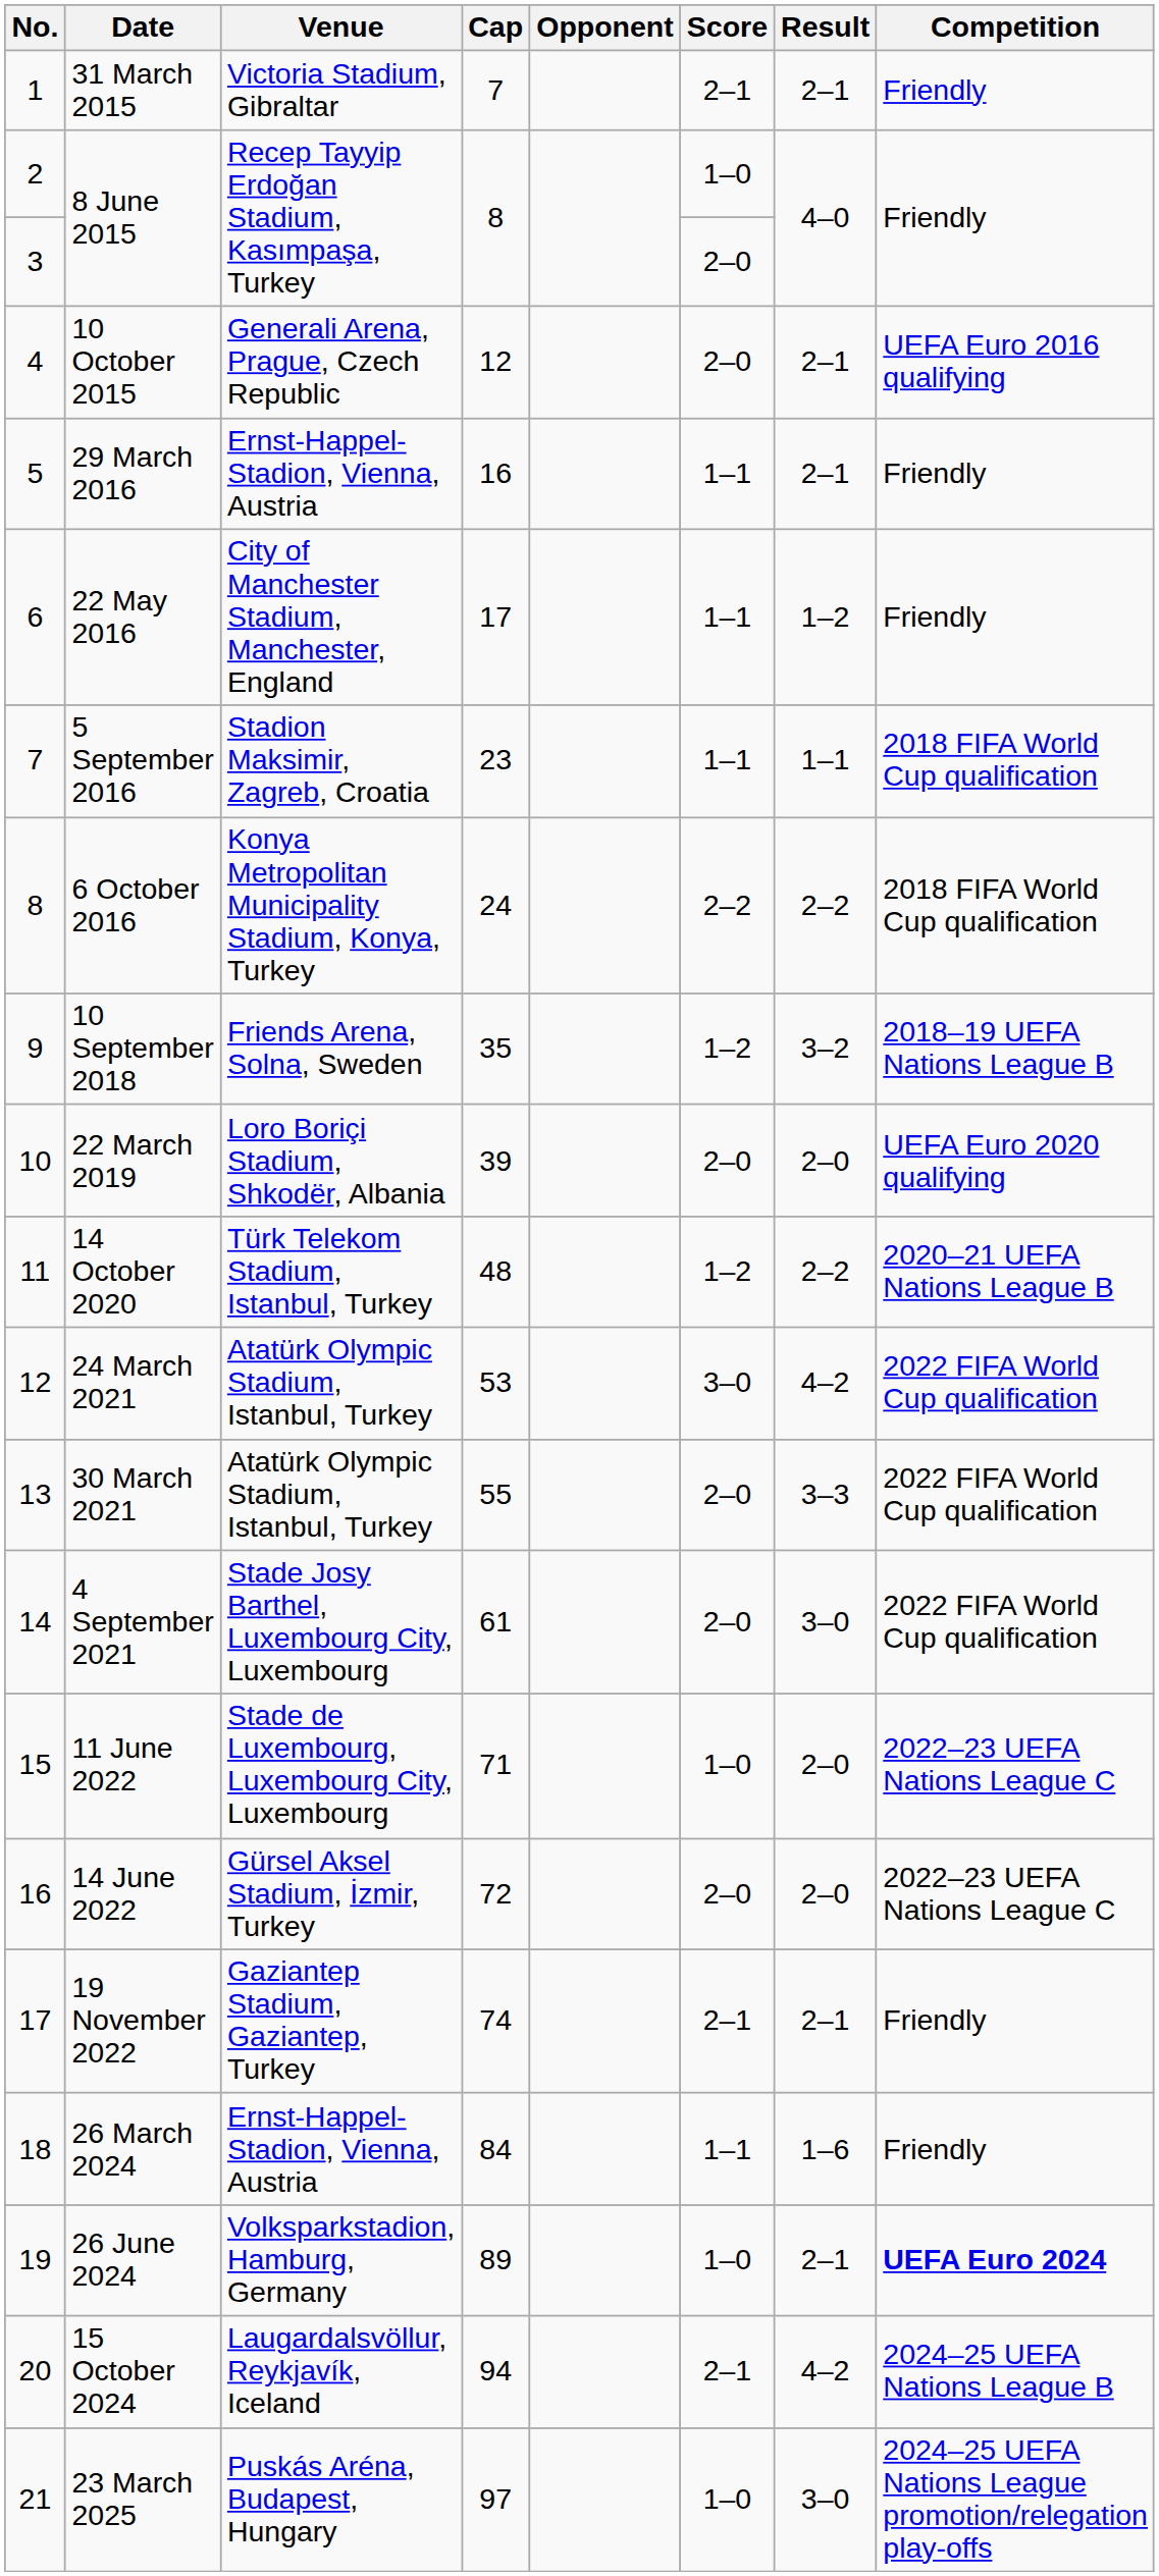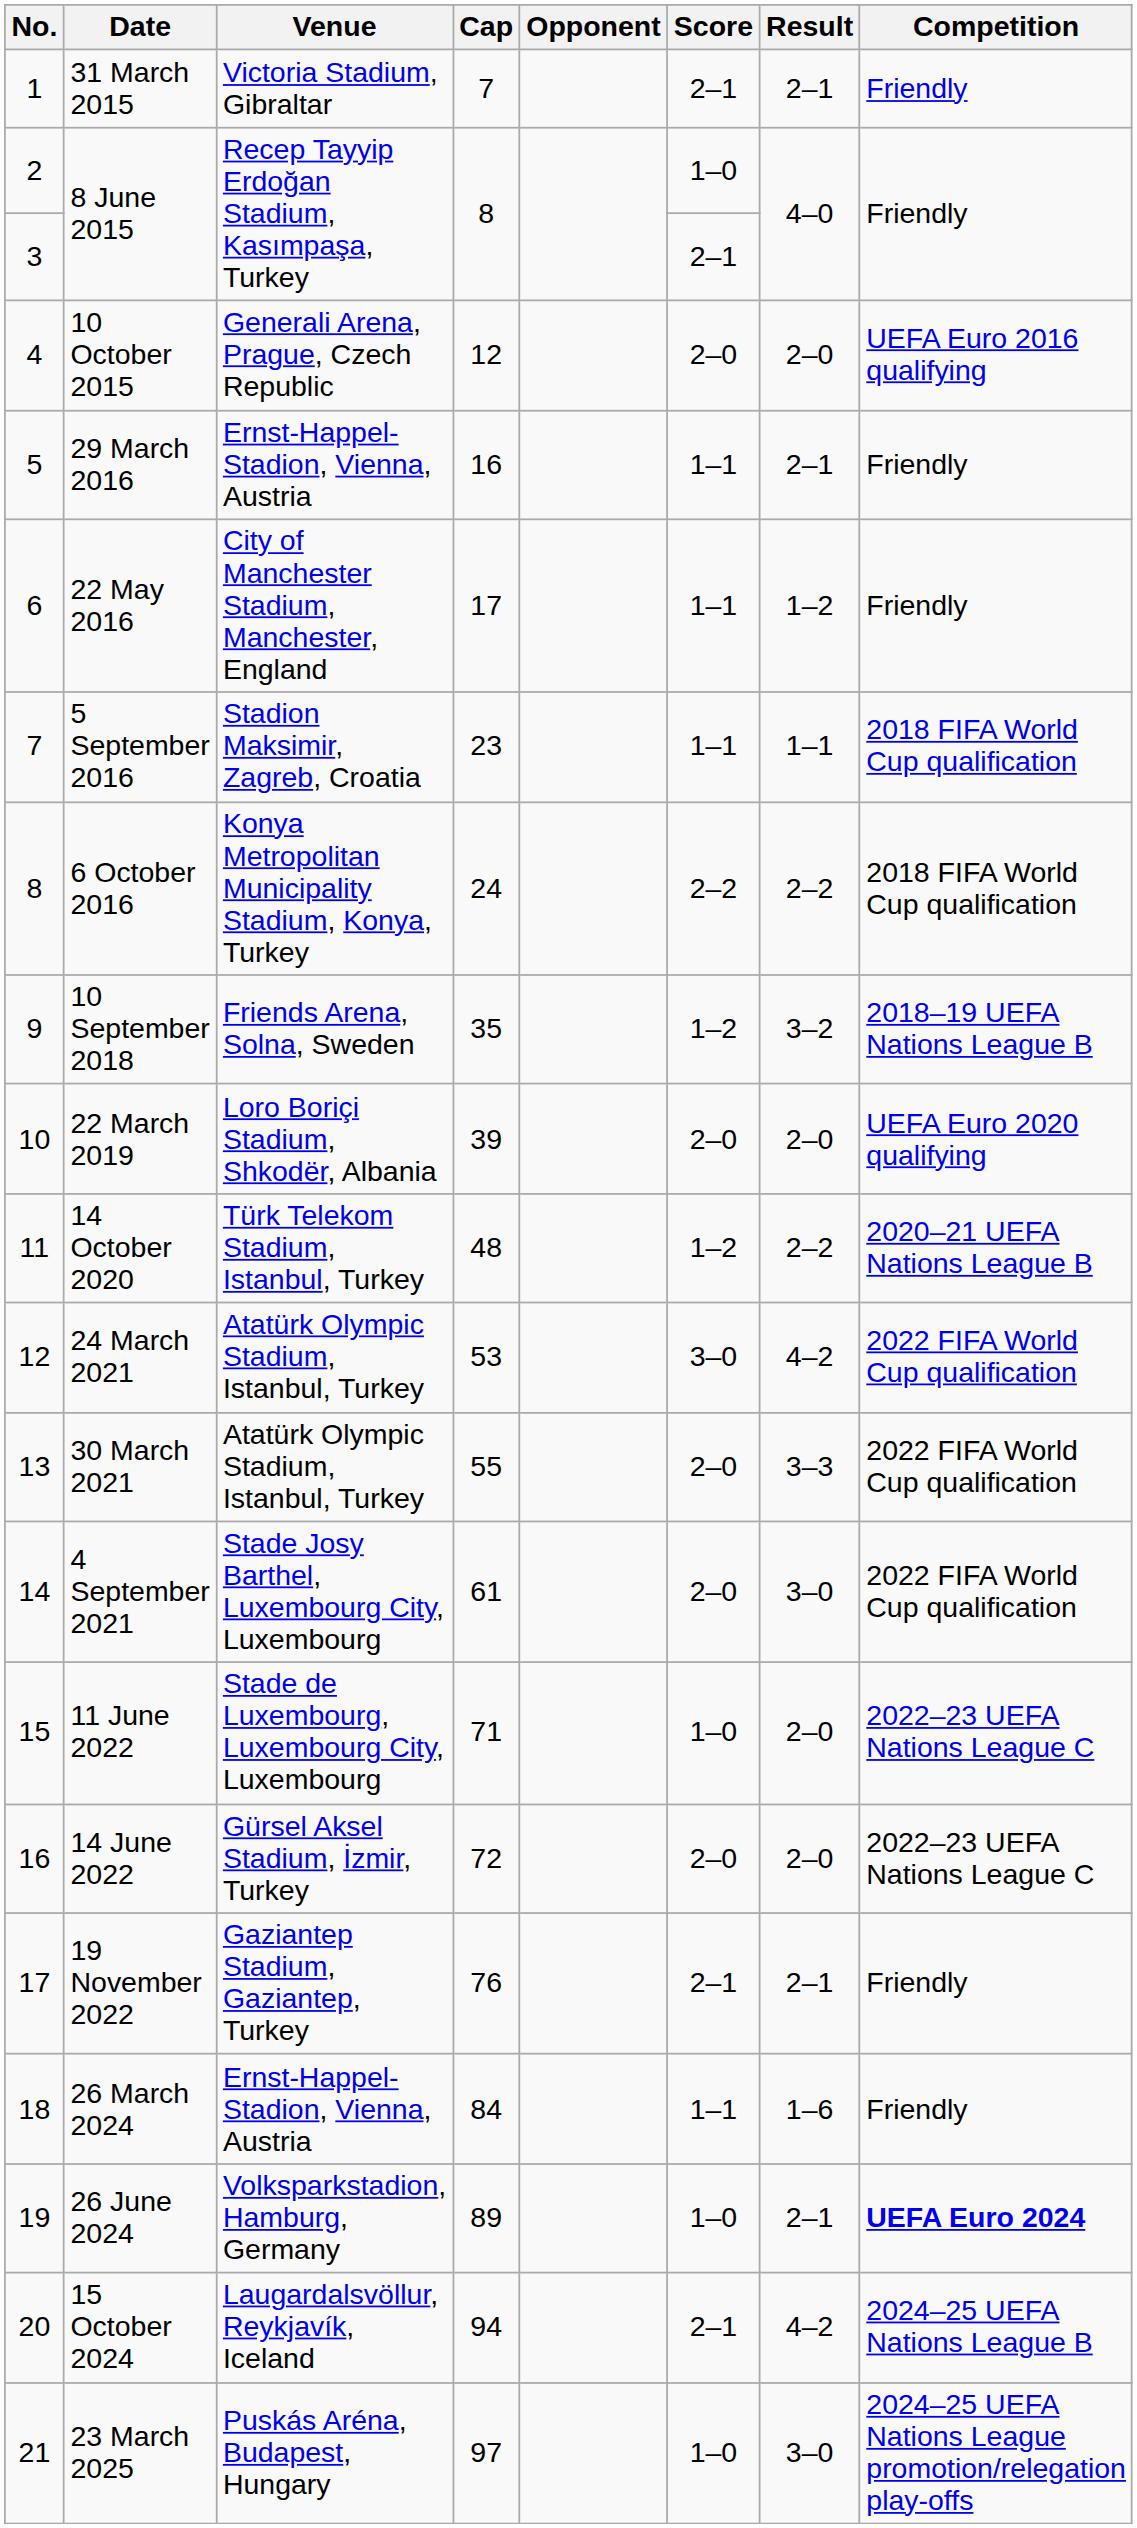3 / 8 June 2015 | Score: 2–0 -> 2–1
10 October 2015 | Result: 2–1 -> 2–0
19 November 2022 | Cap: 74 -> 76
